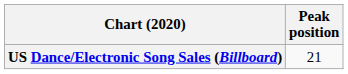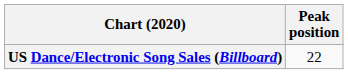US Dance/Electronic Song Sales (Billboard) | Peak position: 21 -> 22
